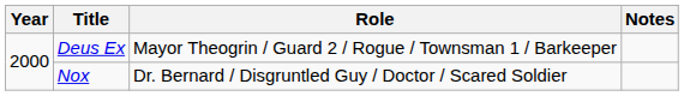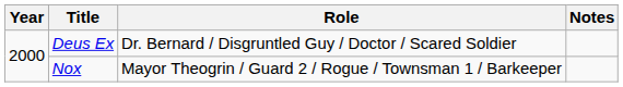Deus Ex | Role: Mayor Theogrin / Guard 2 / Rogue / Townsman 1 / Barkeeper -> Dr. Bernard / Disgruntled Guy / Doctor / Scared Soldier
Nox | Role: Dr. Bernard / Disgruntled Guy / Doctor / Scared Soldier -> Mayor Theogrin / Guard 2 / Rogue / Townsman 1 / Barkeeper
